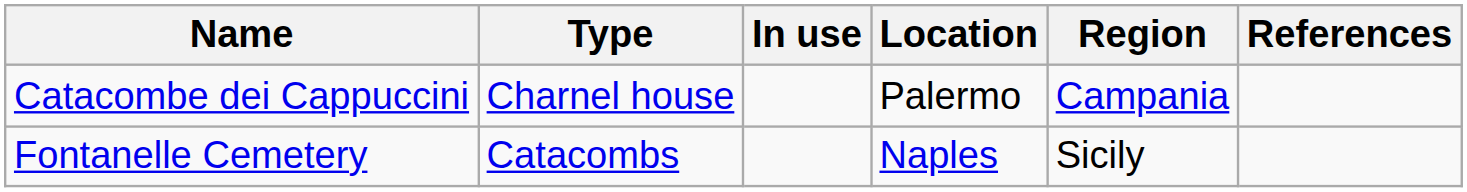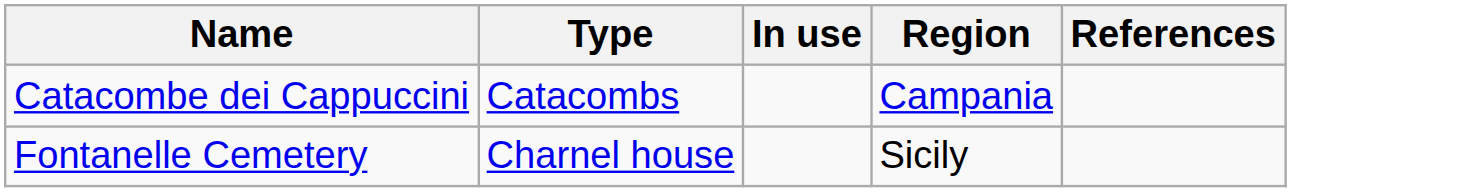- column: Location | Palermo | Naples
Catacombe dei Cappuccini | Type: Charnel house -> Catacombs
Fontanelle Cemetery | Type: Catacombs -> Charnel house
